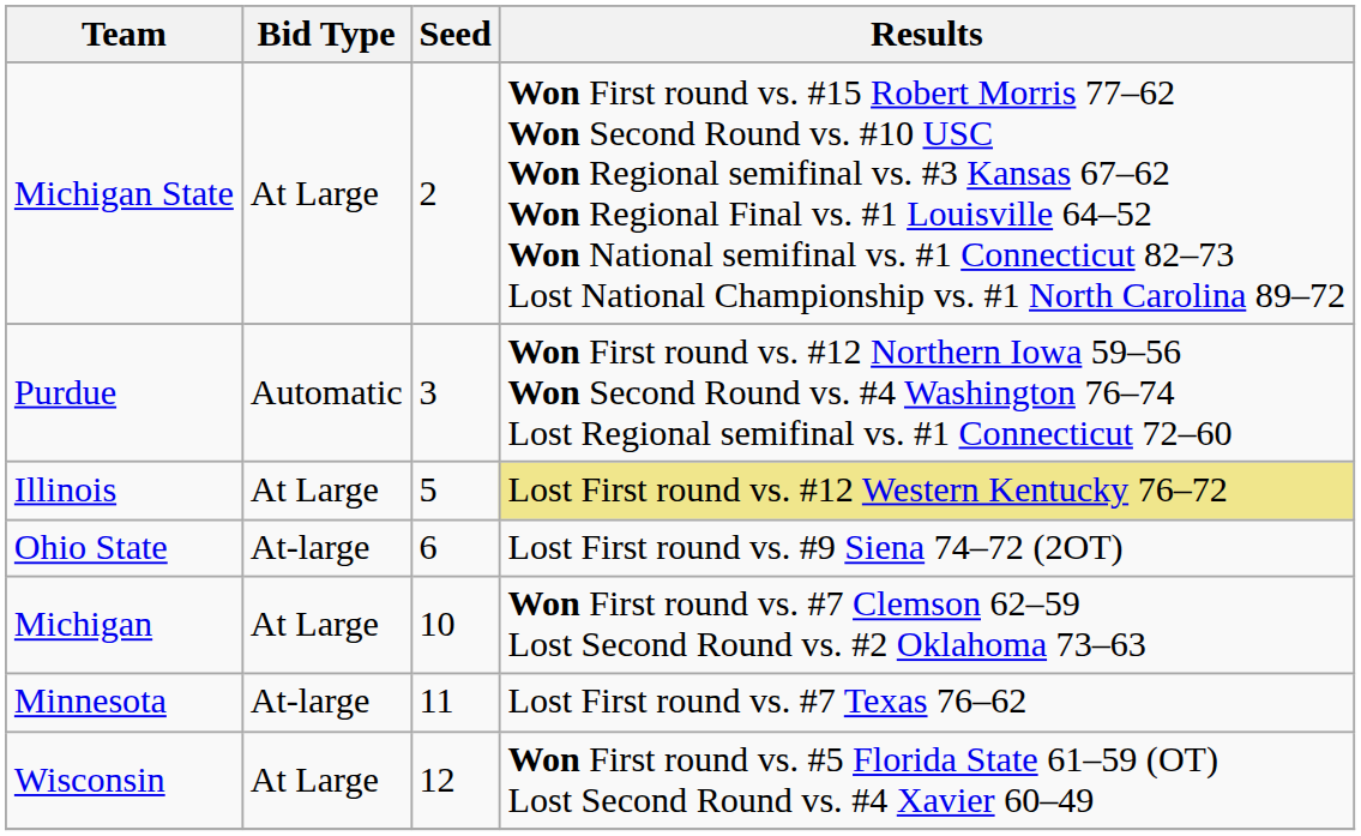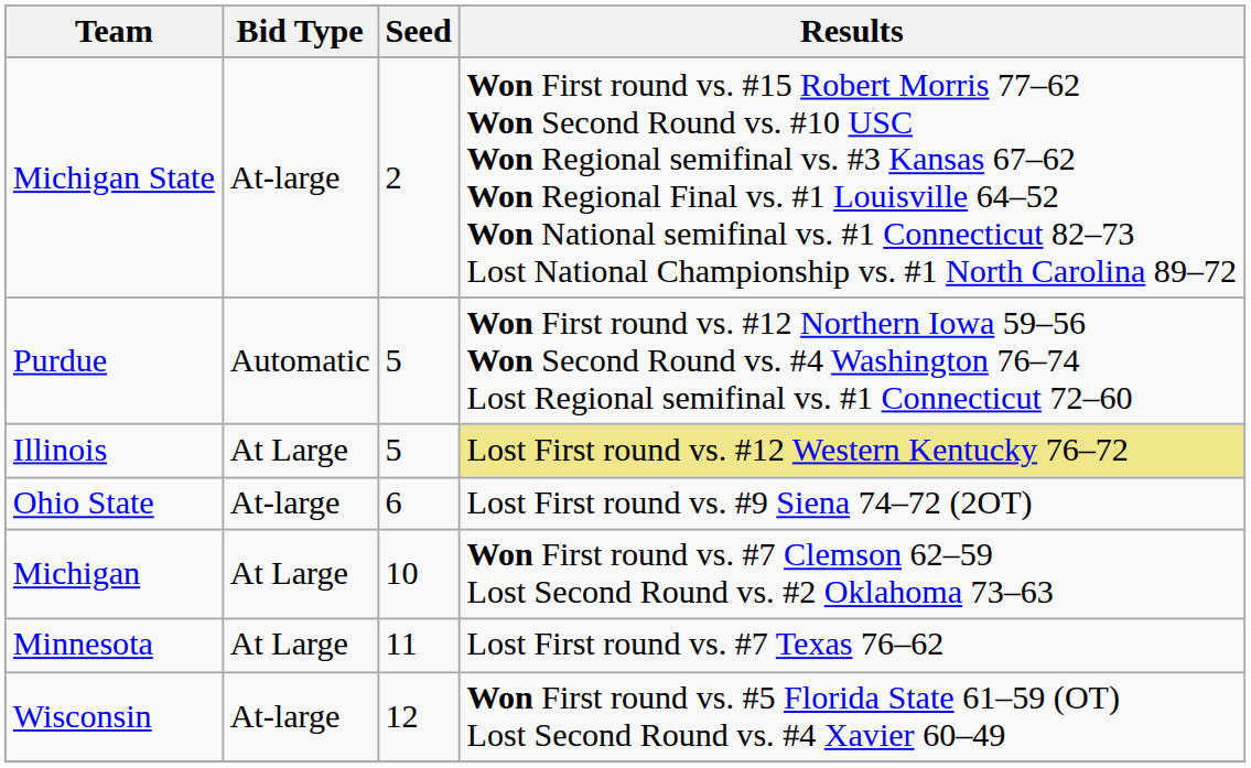Michigan State | Bid Type: At Large -> At-large
Purdue | Seed: 3 -> 5
Minnesota | Bid Type: At-large -> At Large
Wisconsin | Bid Type: At Large -> At-large
